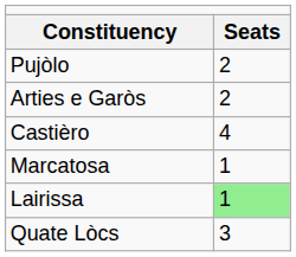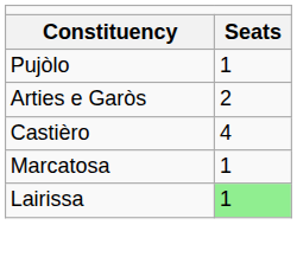Pujòlo | column 2: 2 -> 1
- row: Quate Lòcs | 3
